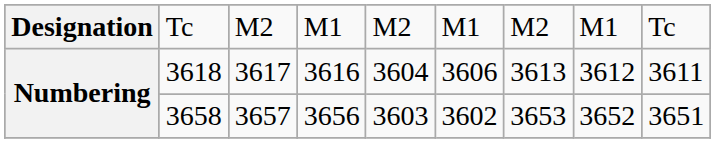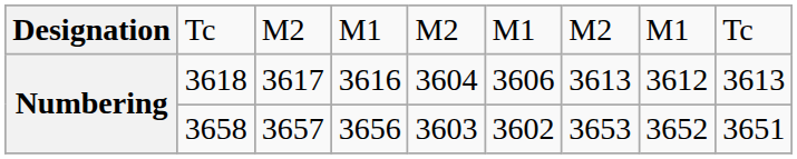3618 | column 9: 3611 -> 3613
